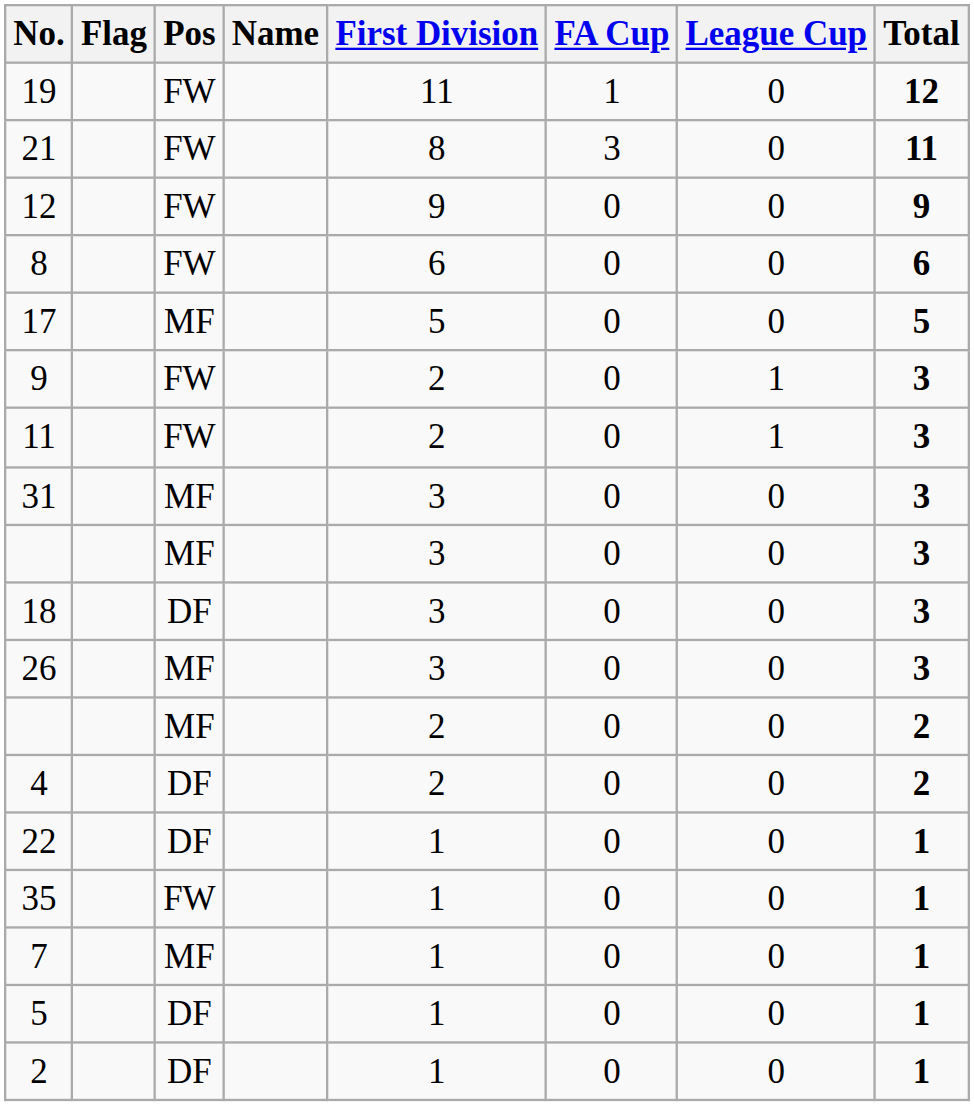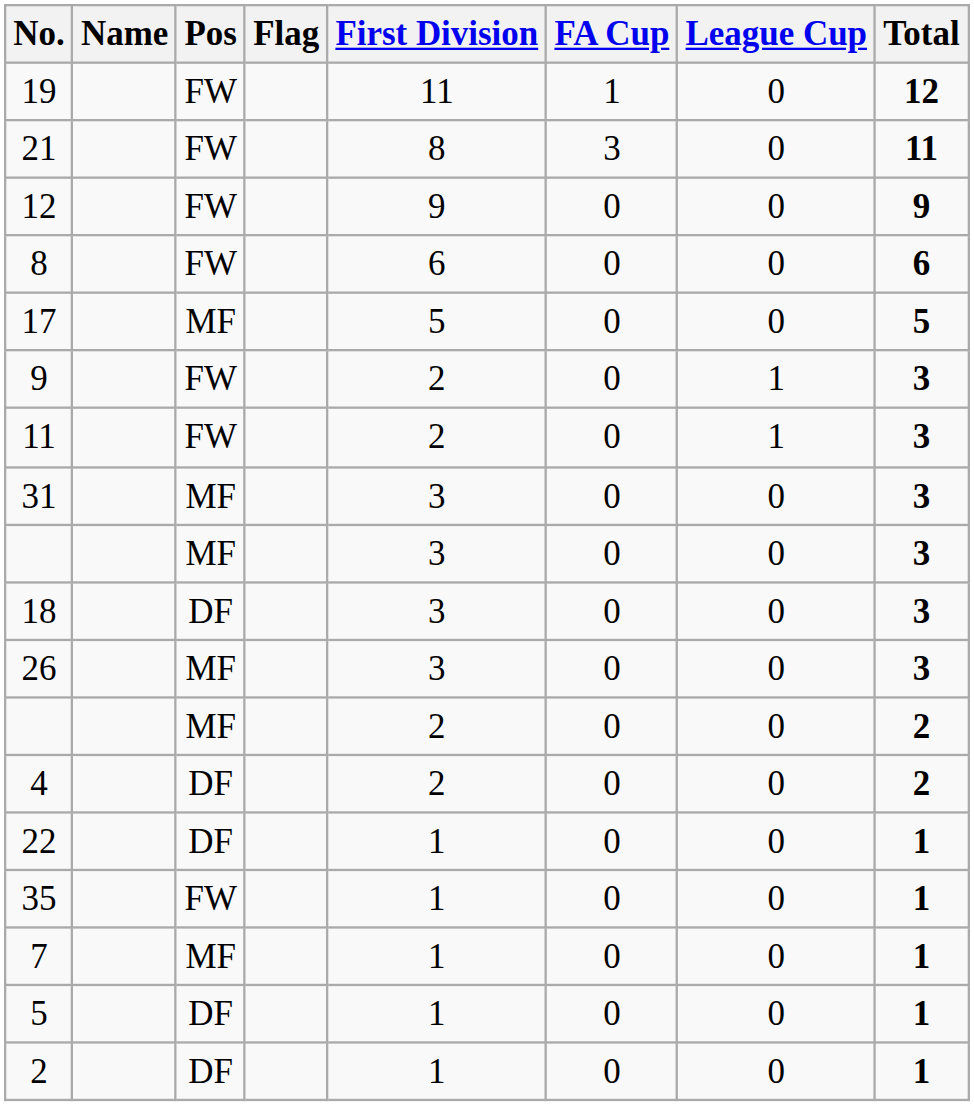columns swapped: Flag <-> Name
